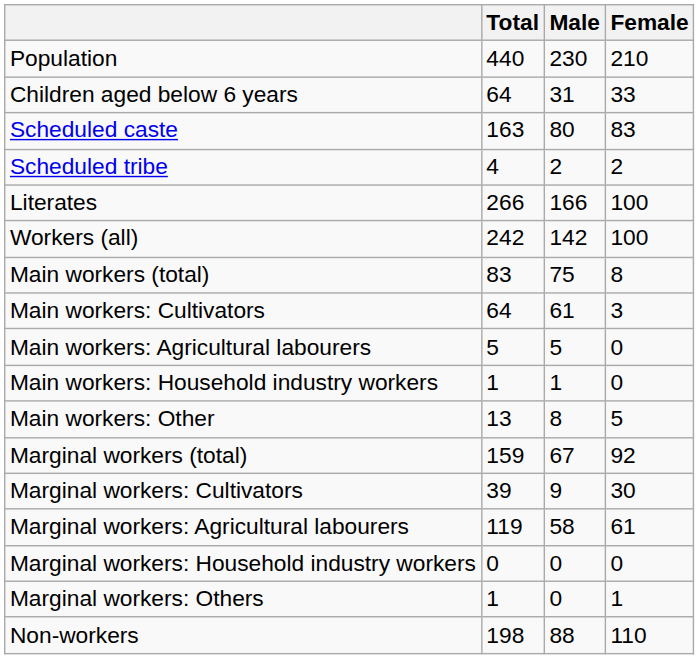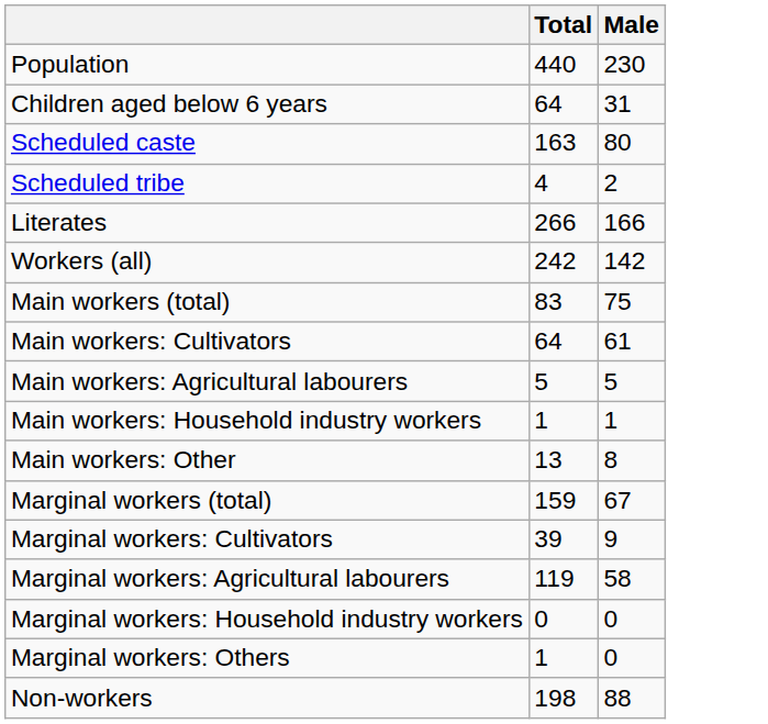- column: Female | 210 | 33 | 83 | 2 | 100 | 100 | 8 | 3 | 0 | 0 | 5 | 92 | 30 | 61 | 0 | 1 | 110
